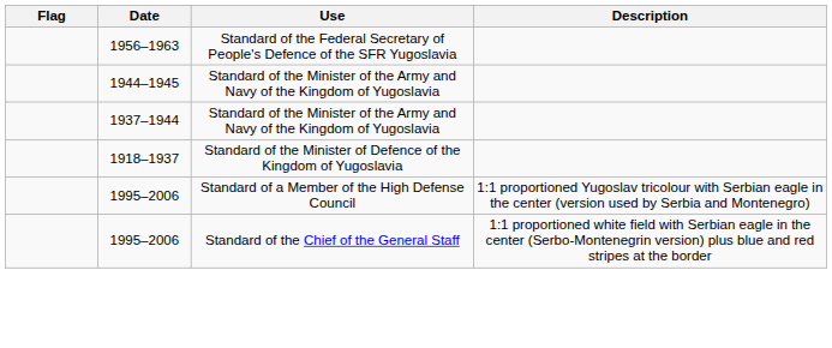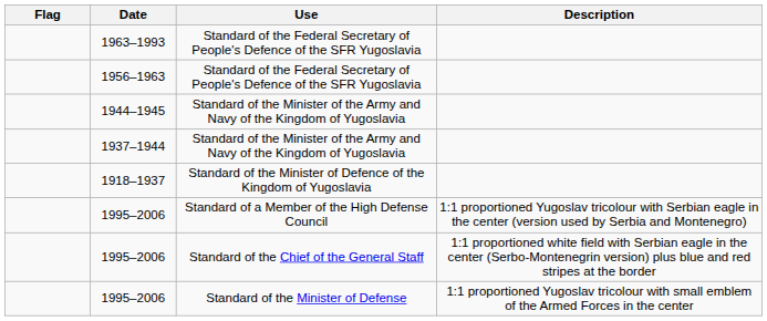+ row: 1963–1993 | Standard of the Federal Secretary of People's Defence of the SFR Yugoslavia
+ row: 1995–2006 | Standard of the Minister of Defense | 1:1 proportioned Yugoslav tricolour with small emblem of the Armed Forces in the center
